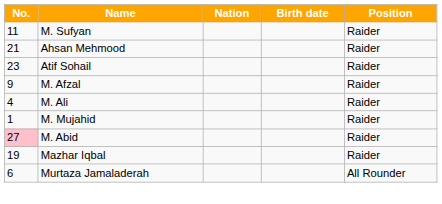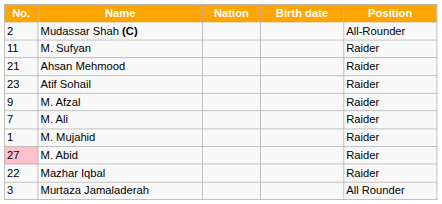+ row: 2 | Mudassar Shah (C) | All-Rounder
M. Ali | No.: 4 -> 7
Mazhar Iqbal | No.: 19 -> 22
Murtaza Jamaladerah | No.: 6 -> 3
